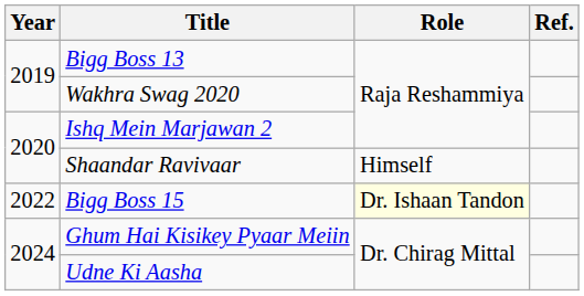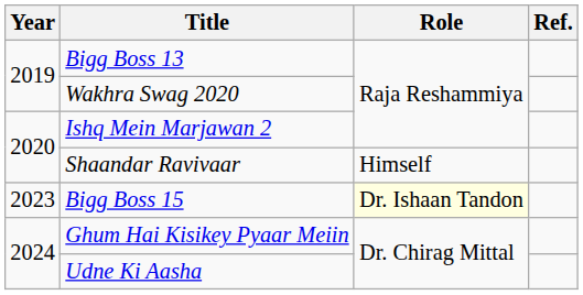Bigg Boss 15 | Year: 2022 -> 2023
